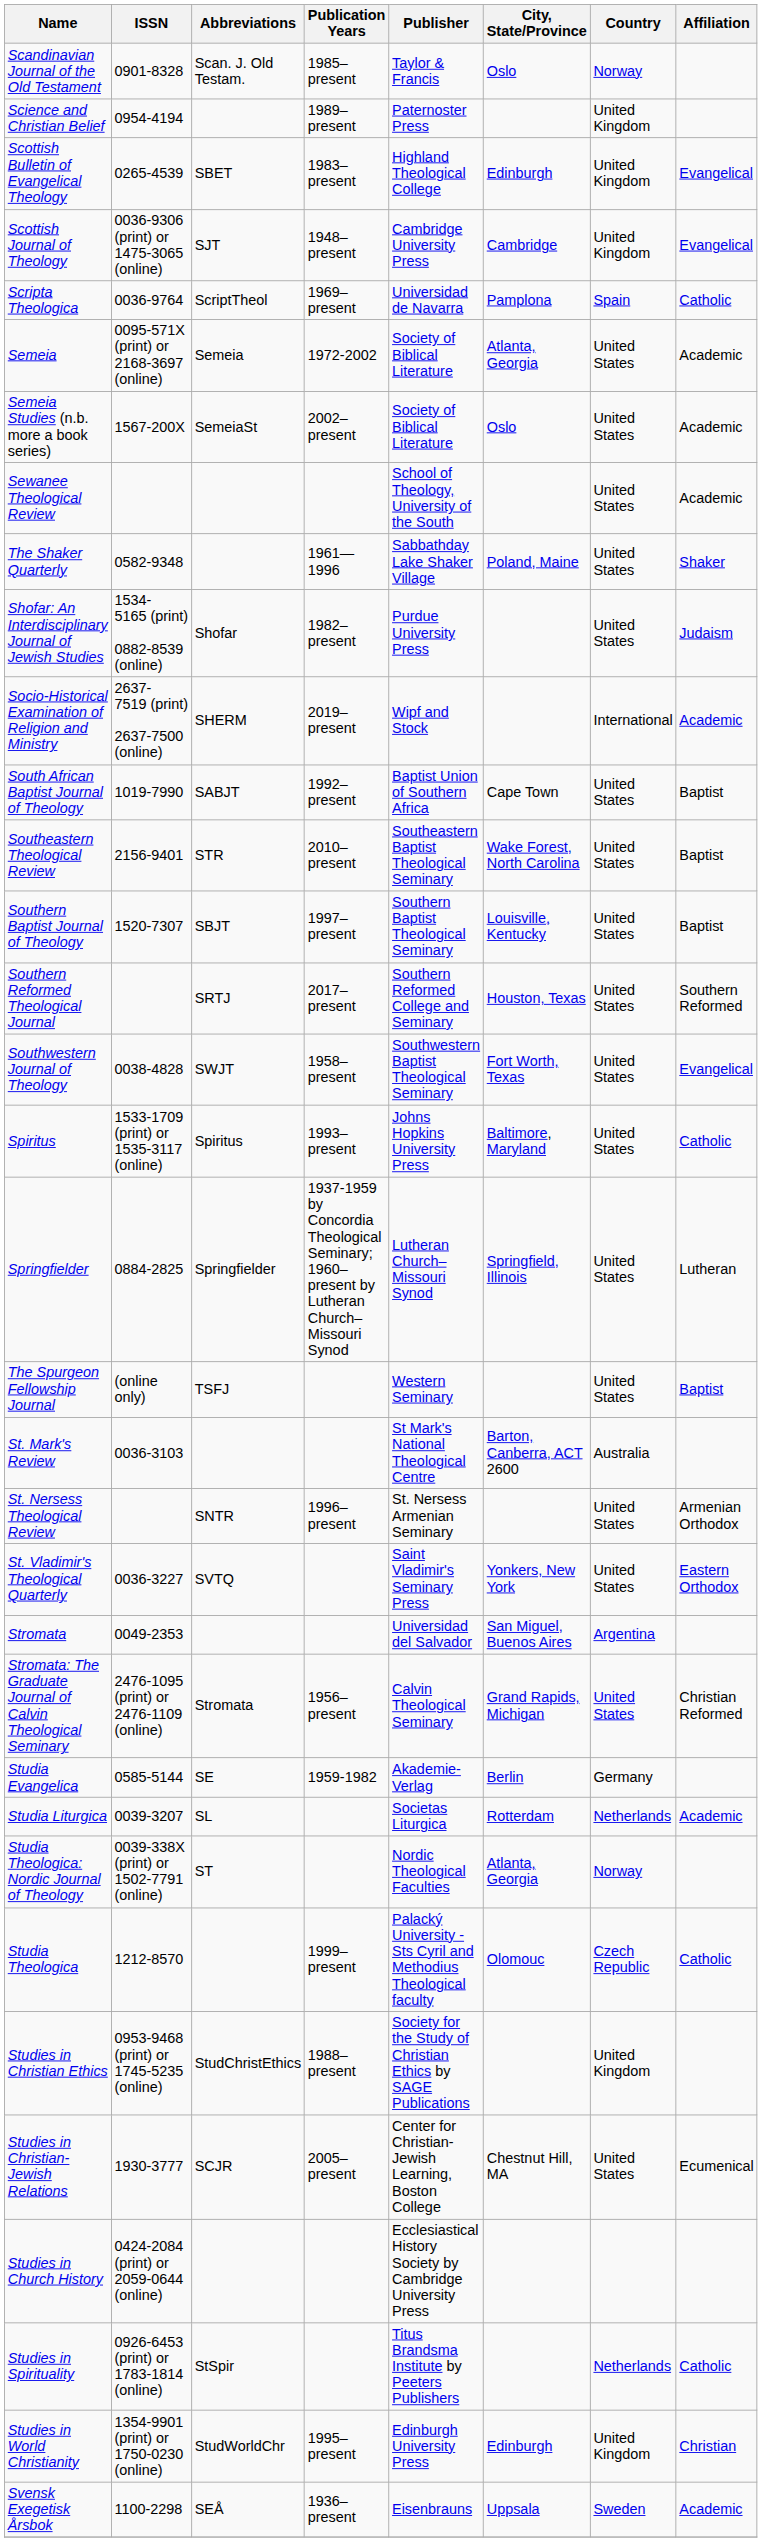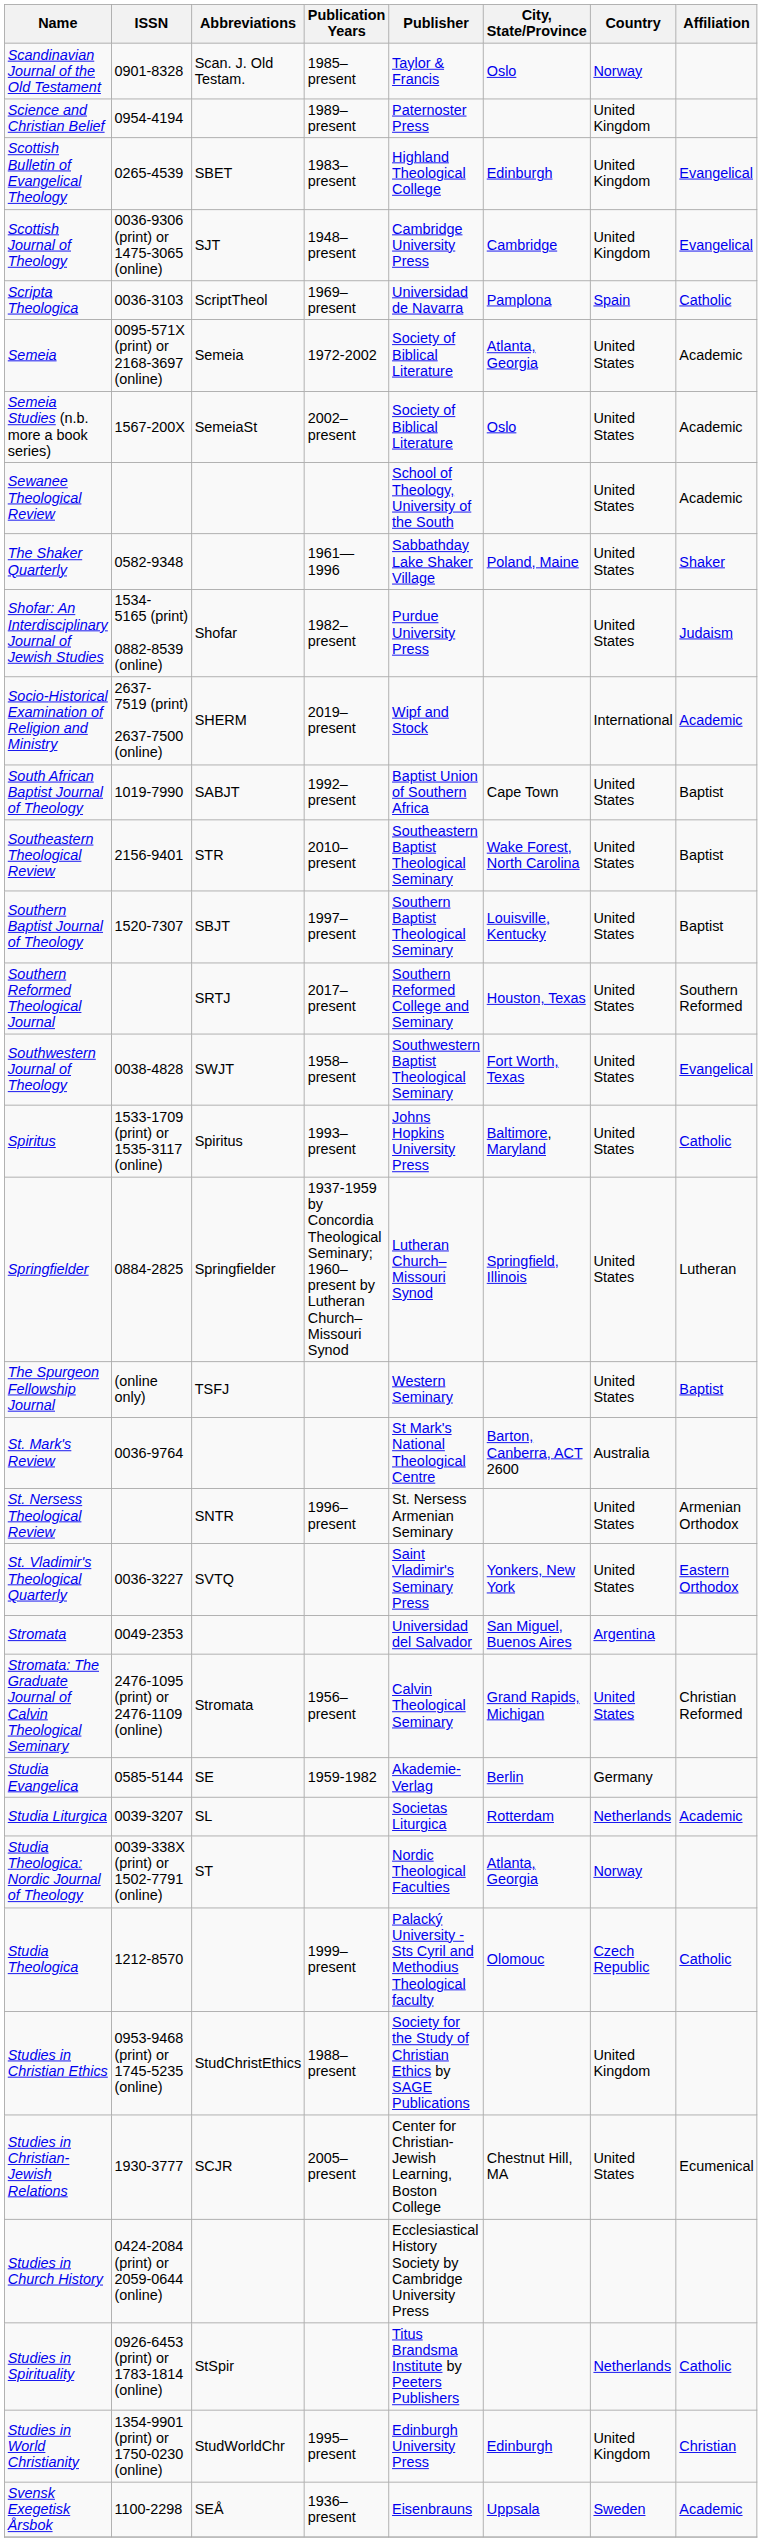Scripta Theologica | ISSN: 0036-9764 -> 0036-3103
St. Mark's Review | ISSN: 0036-3103 -> 0036-9764
